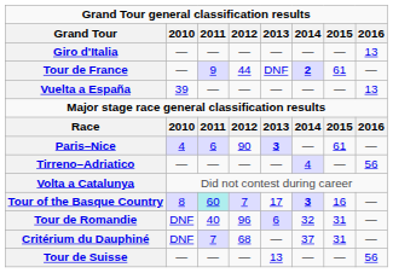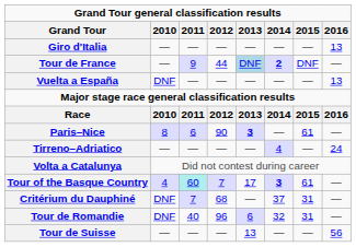Tour de France | 2013: no background -> lightblue background
Tour de France | 2015: 61 -> DNF
Vuelta a España | 2010: 39 -> DNF
Paris–Nice | 2010: 4 -> 8
Tirreno–Adriatico | 2016: 56 -> 24
Tour of the Basque Country | 2010: 8 -> 4
Tour of the Basque Country | 2015: 16 -> 61
rows swapped: Tour de Romandie <-> Critérium du Dauphiné
